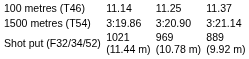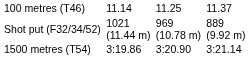rows swapped: 1500 metres (T54) <-> Shot put (F32/34/52)
